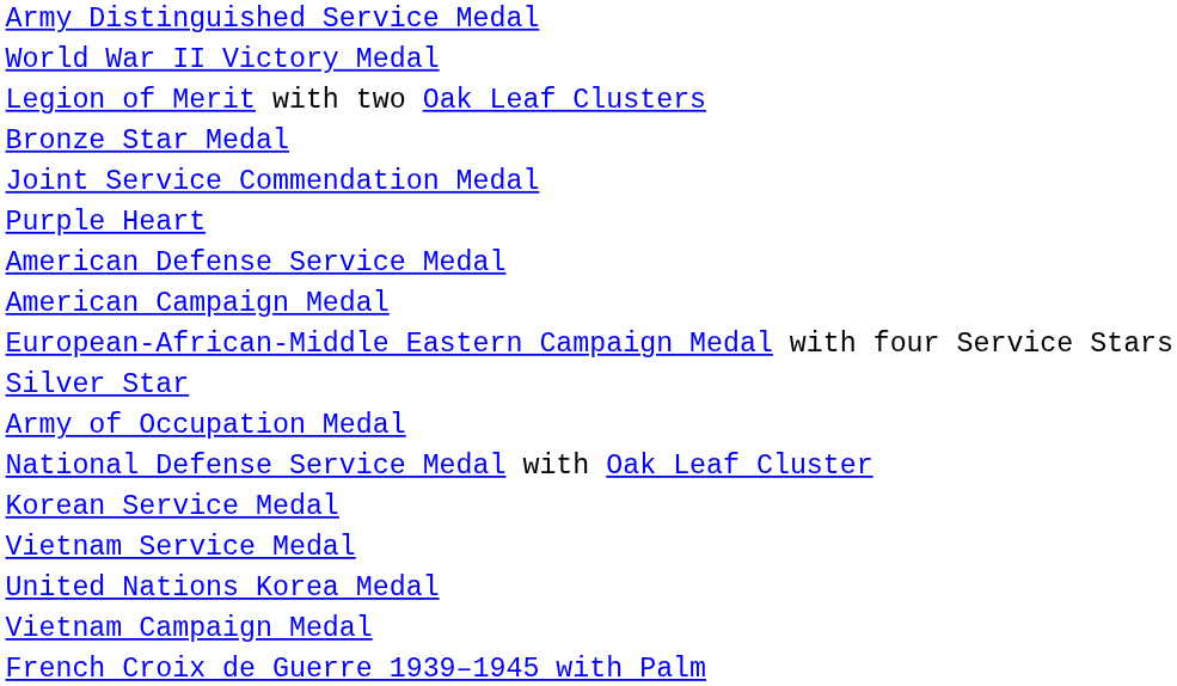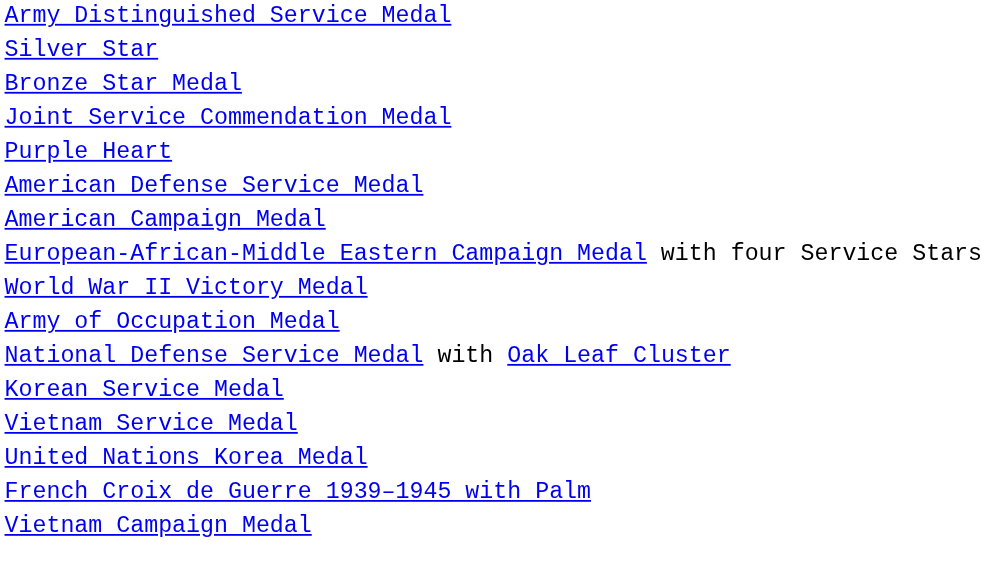rows swapped: Silver Star <-> World War II Victory Medal
- row: Legion of Merit with two Oak Leaf Clusters
rows swapped: French Croix de Guerre 1939–1945 with Palm <-> Vietnam Campaign Medal
